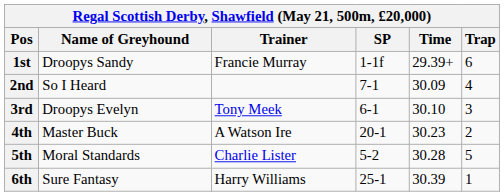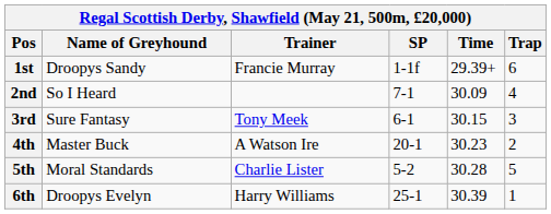3rd | Name of Greyhound: Droopys Evelyn -> Sure Fantasy
3rd | Time: 30.10 -> 30.15
6th | Name of Greyhound: Sure Fantasy -> Droopys Evelyn
